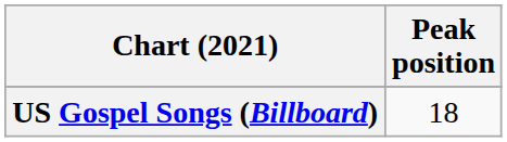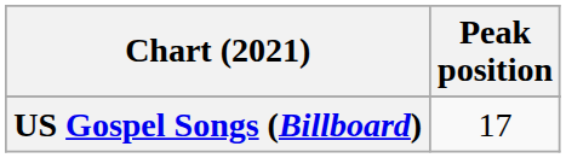US Gospel Songs (Billboard) | Peak position: 18 -> 17
